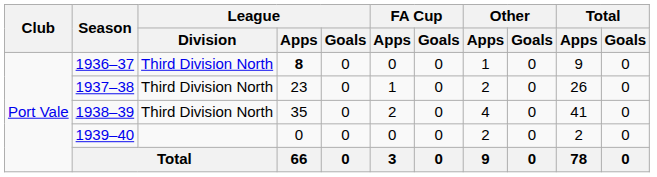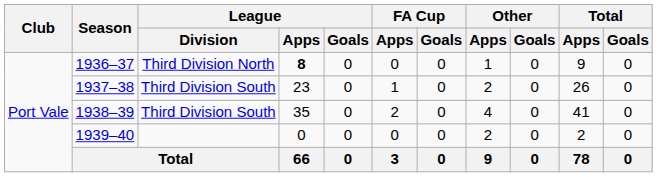1937–38 | League / Division: Third Division North -> Third Division South
1938–39 | League / Division: Third Division North -> Third Division South
